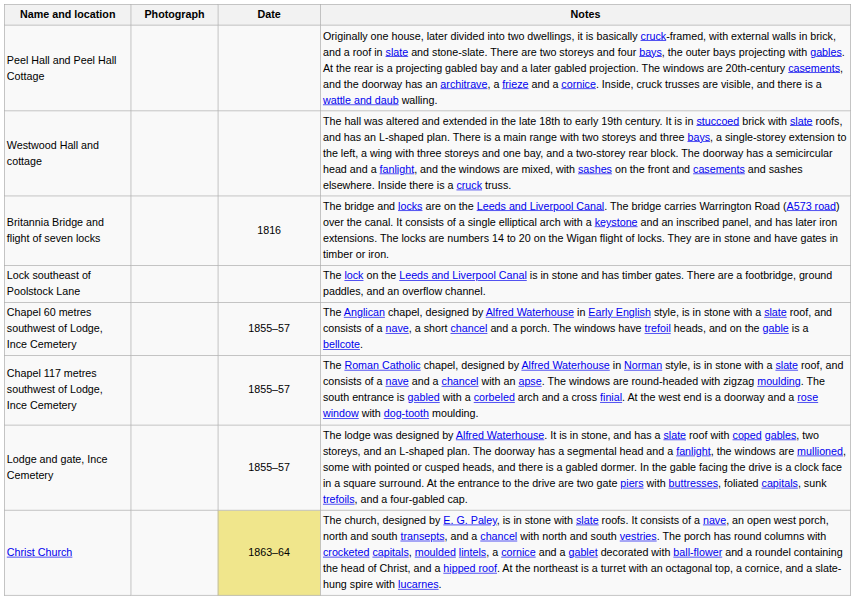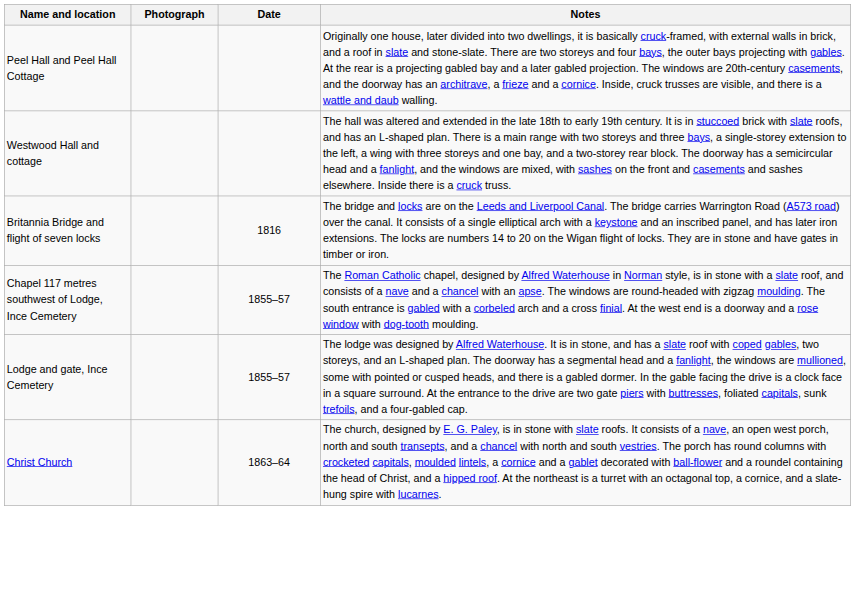- row: Lock southeast of Poolstock Lane | The lock on the Leeds and Liverpool Canal is in stone and has timber gates. There are a footbridge, ground paddles, and an overflow channel.
- row: Chapel 60 metres southwest of Lodge, Ince Cemetery | 1855–57 | The Anglican chapel, designed by Alfred Waterhouse in Early English style, is in stone with a slate roof, and consists of a nave, a short chancel and a porch. The windows have trefoil heads, and on the gable is a bellcote.
Christ Church | Date: khaki background -> no background
